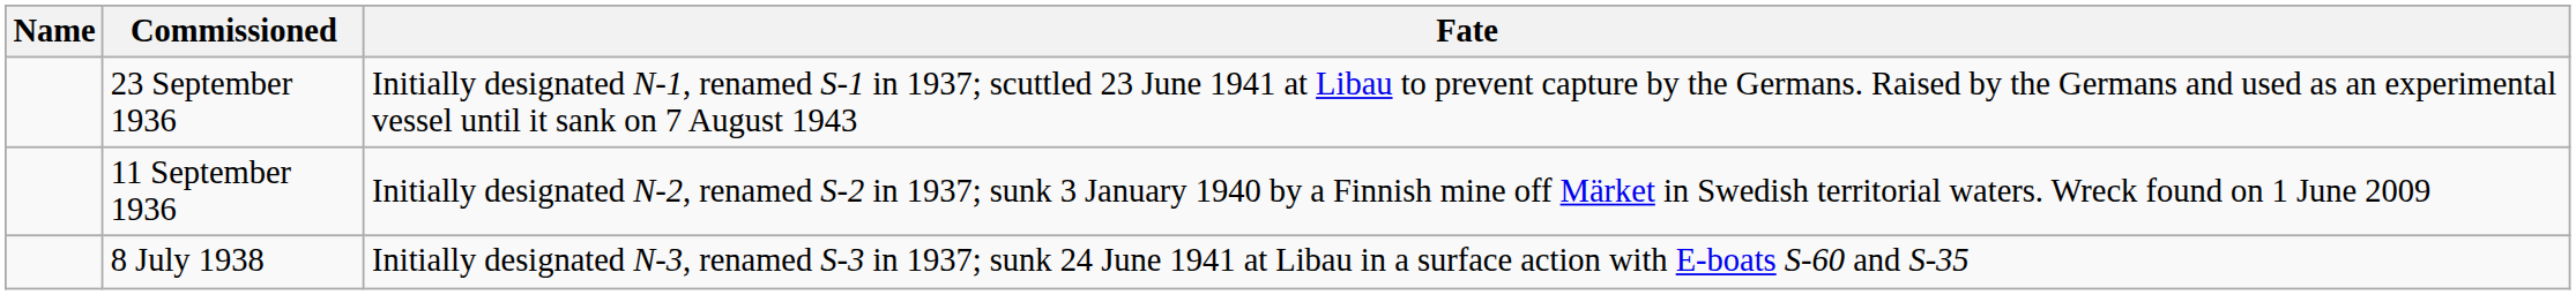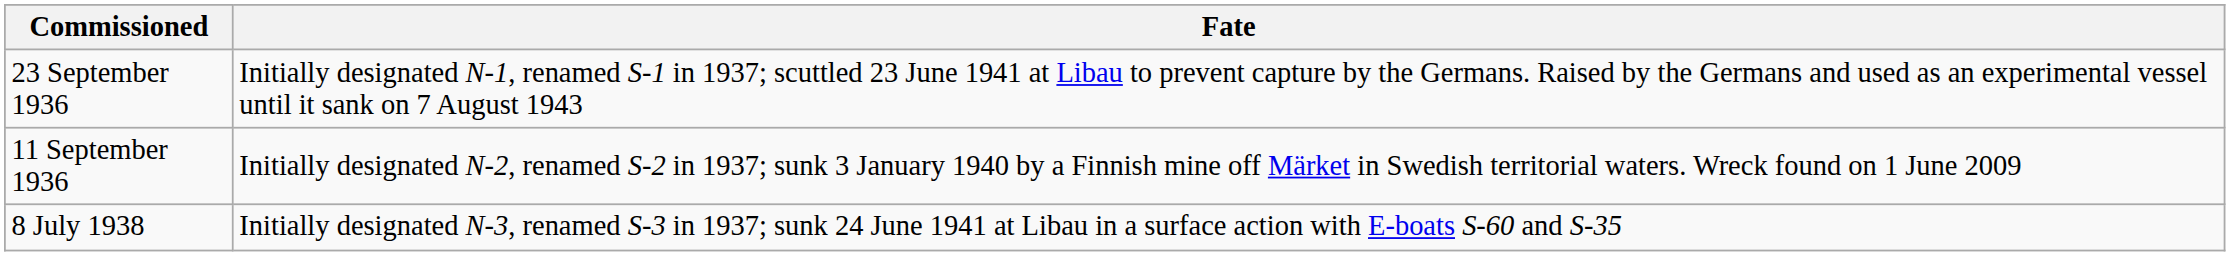- column: Name
